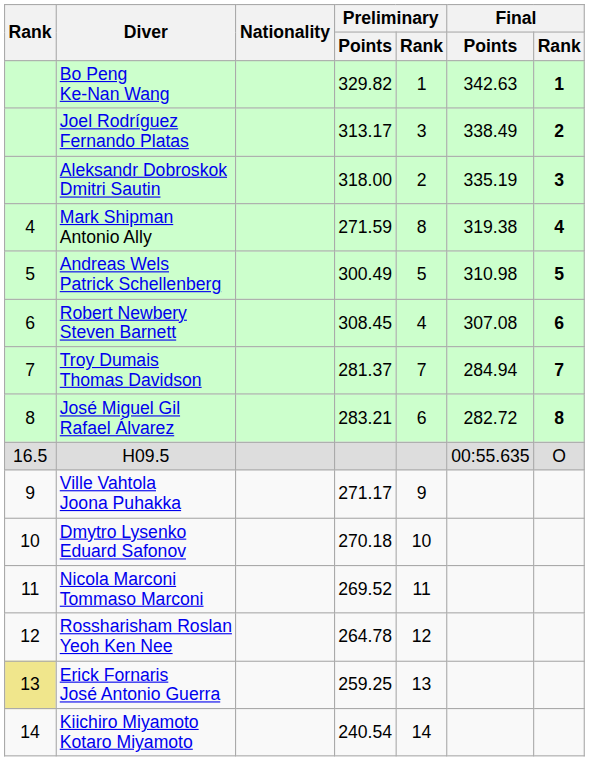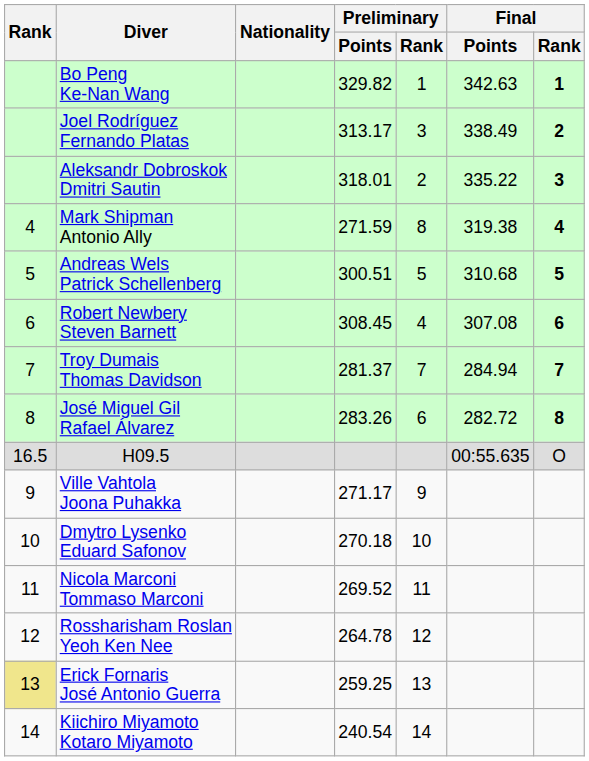Aleksandr Dobroskok Dmitri Sautin | Preliminary / Points: 318.00 -> 318.01
Aleksandr Dobroskok Dmitri Sautin | Final / Points: 335.19 -> 335.22
Andreas Wels Patrick Schellenberg | Preliminary / Points: 300.49 -> 300.51
Andreas Wels Patrick Schellenberg | Final / Points: 310.98 -> 310.68
José Miguel Gil Rafael Álvarez | Preliminary / Points: 283.21 -> 283.26
